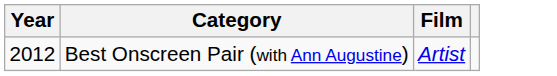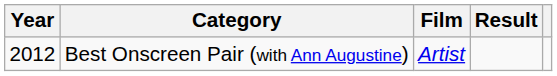+ column: Result
